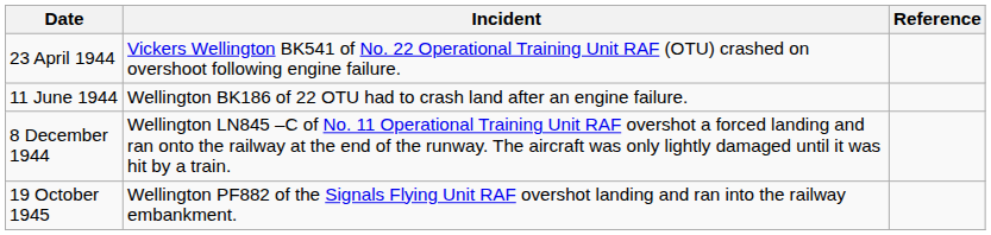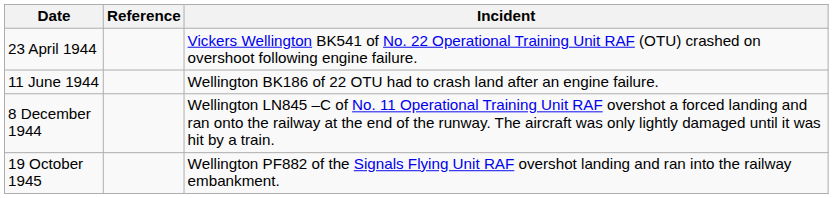columns swapped: Incident <-> Reference
